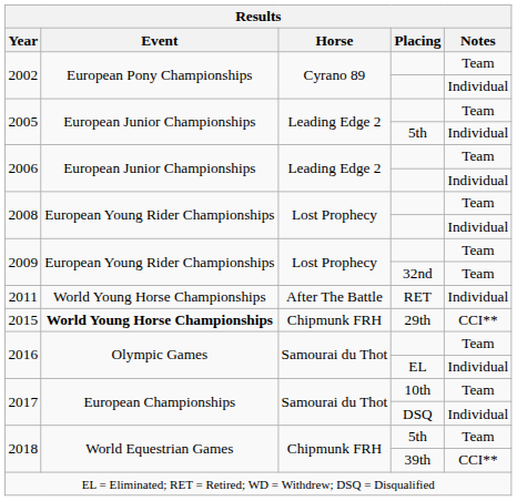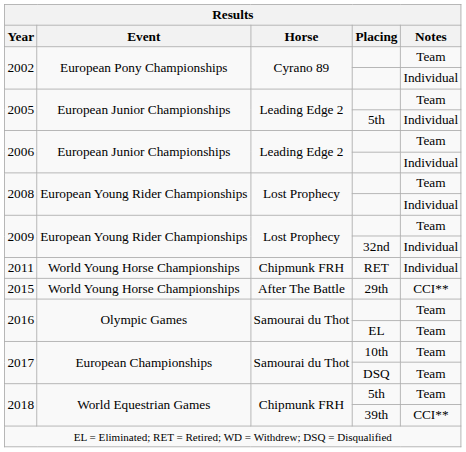2009 / 32nd | Notes: Team -> Individual
2011 | Horse: After The Battle -> Chipmunk FRH
2015 | Event: bold -> normal
2015 | Horse: Chipmunk FRH -> After The Battle
2016 / EL | Notes: Individual -> Team
2017 / DSQ | Notes: Individual -> Team
